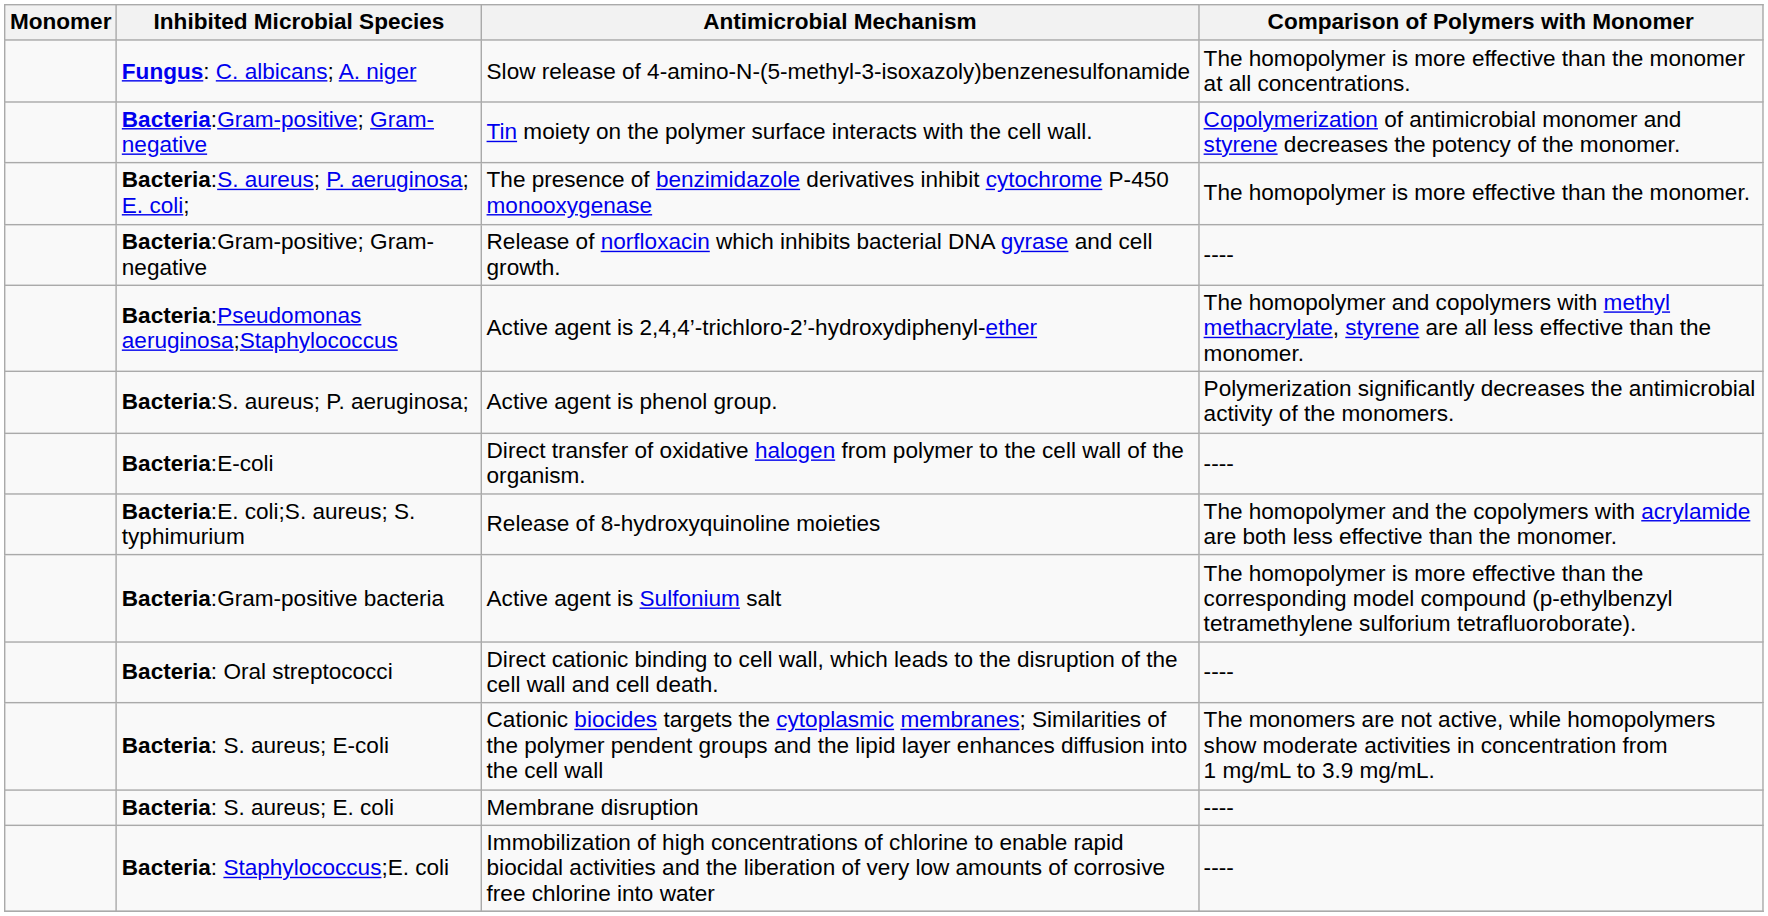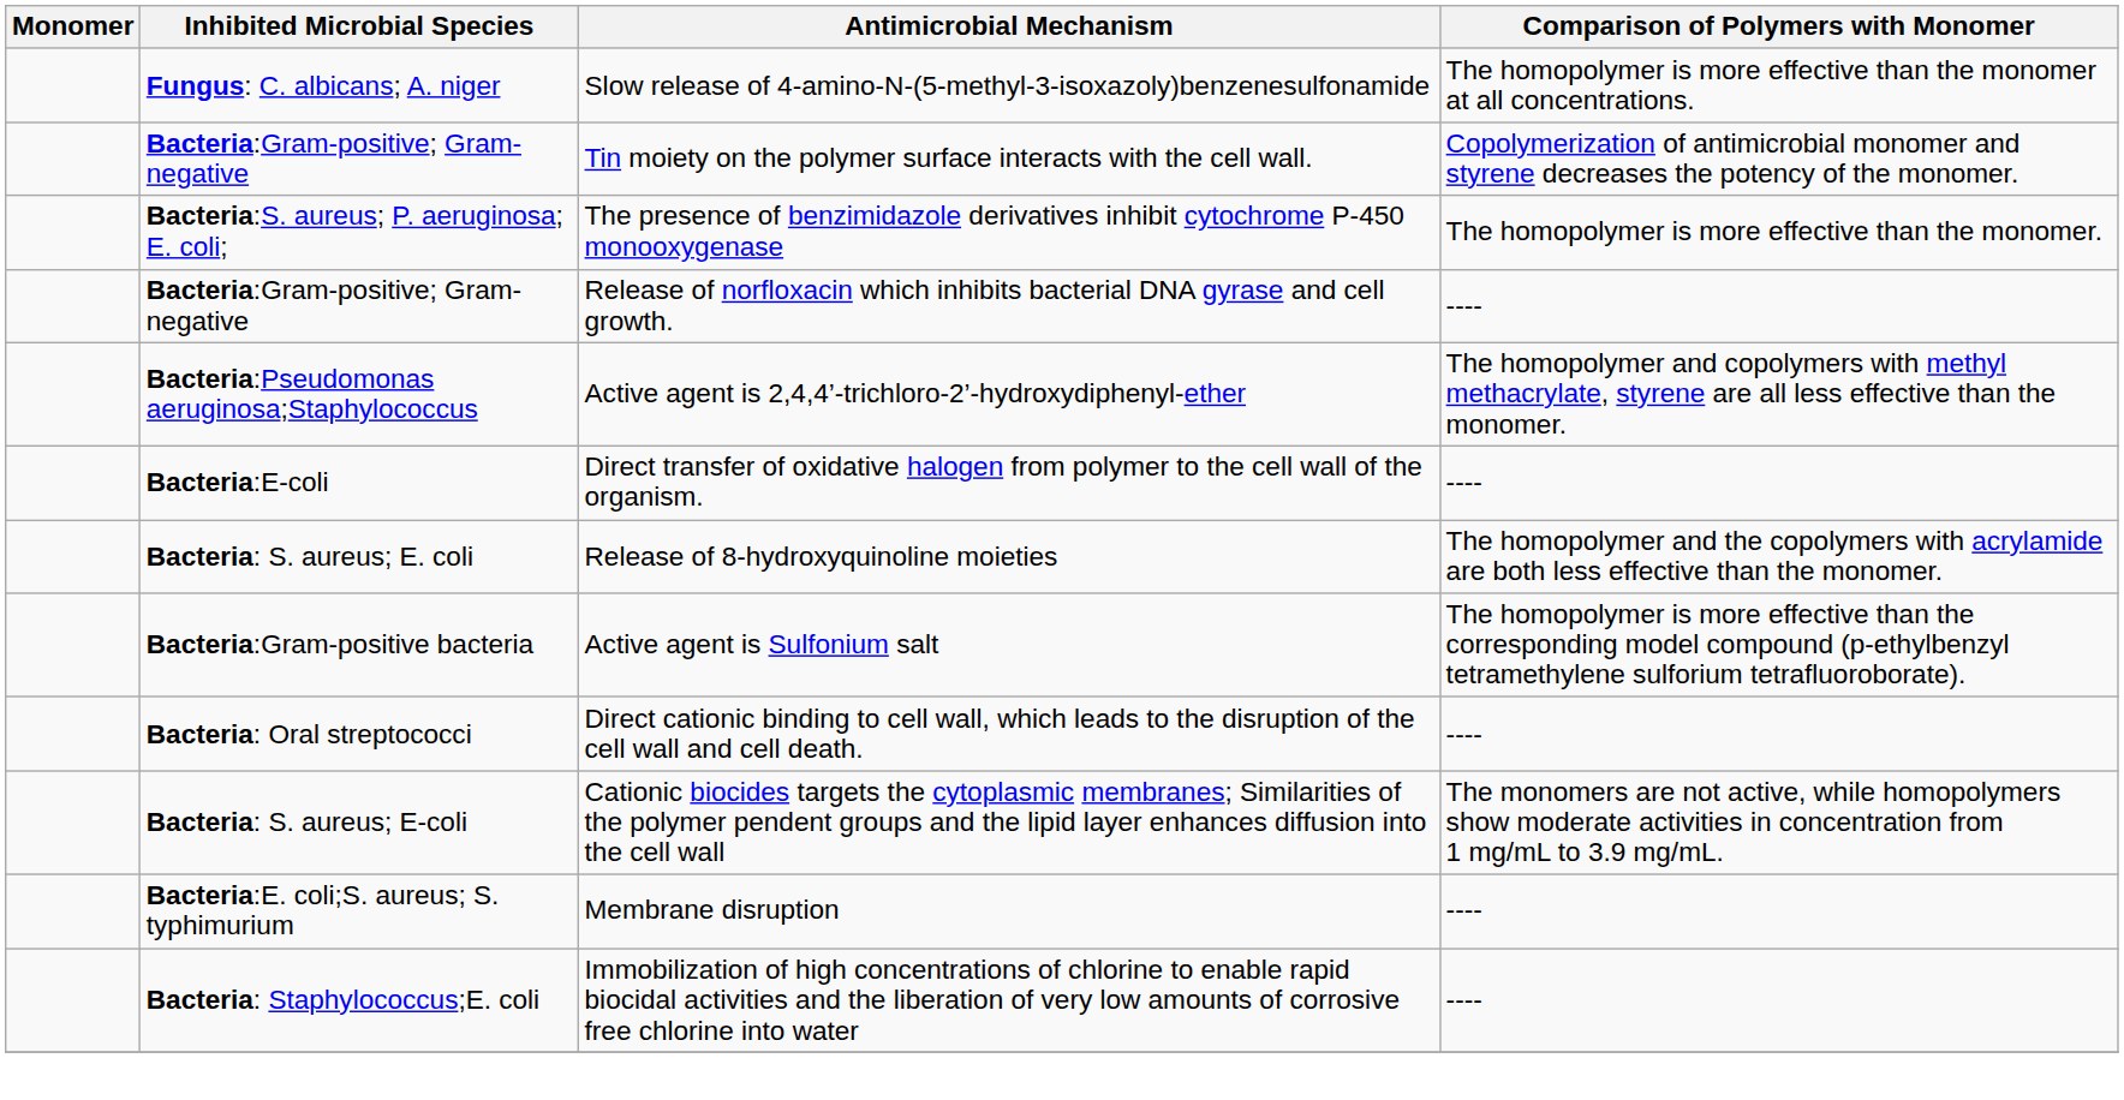- row: Bacteria:S. aureus; P. aeruginosa; | Active agent is phenol group. | Polymerization significantly decreases the antimicrobial activity of the monomers.
Release of 8-hydroxyquinoline moieties | Inhibited Microbial Species: Bacteria:E. coli;S. aureus; S. typhimurium -> Bacteria: S. aureus; E. coli
Membrane disruption | Inhibited Microbial Species: Bacteria: S. aureus; E. coli -> Bacteria:E. coli;S. aureus; S. typhimurium
